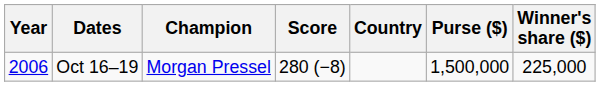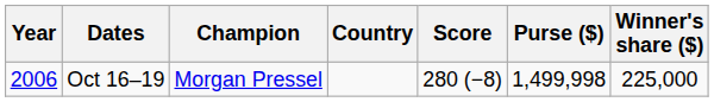columns swapped: Country <-> Score
Oct 16–19 | Purse ($): 1,500,000 -> 1,499,998
